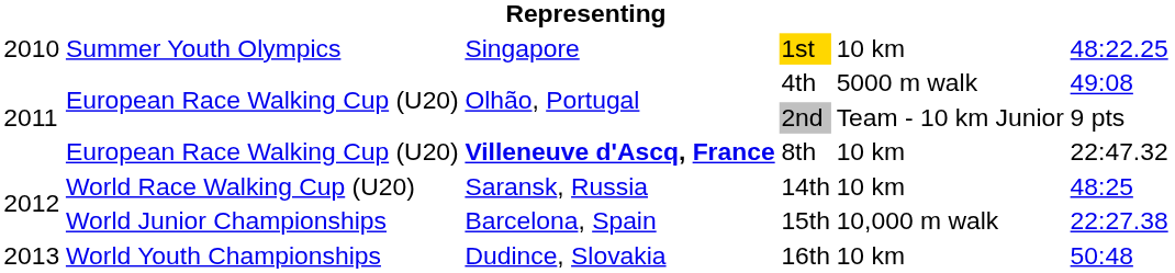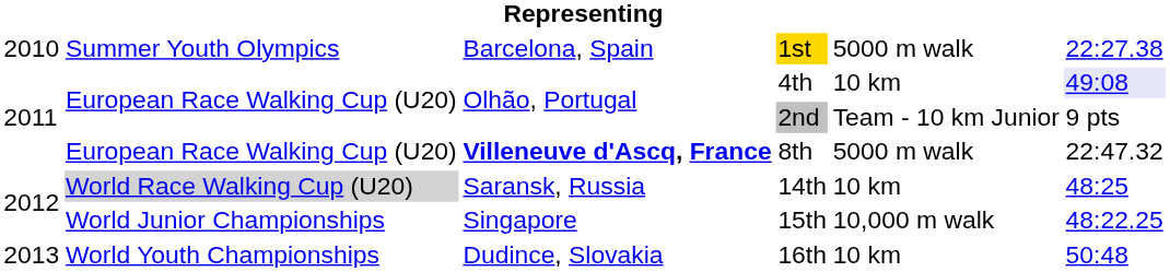1st | column 3: Singapore -> Barcelona, Spain
1st | column 5: 10 km -> 5000 m walk
1st | column 6: 48:22.25 -> 22:27.38
4th | column 5: 5000 m walk -> 10 km
4th | column 6: no background -> lavender background
8th | column 5: 10 km -> 5000 m walk
14th | column 2: no background -> lightgrey background
15th | column 3: Barcelona, Spain -> Singapore
15th | column 6: 22:27.38 -> 48:22.25
